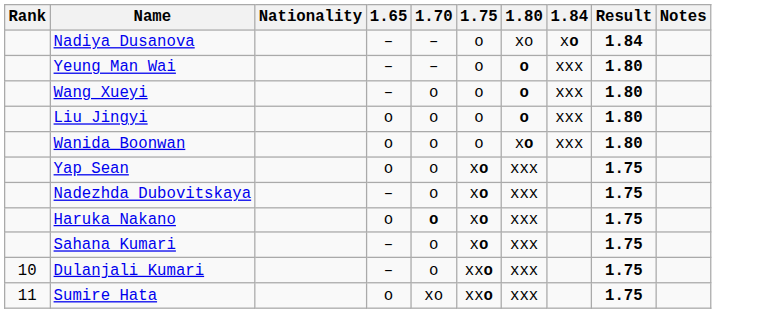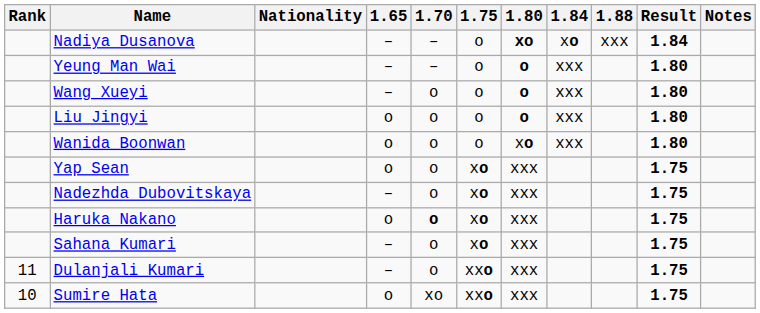+ column: 1.88 | xxx
Nadiya Dusanova | 1.80: normal -> bold
Dulanjali Kumari | Rank: 10 -> 11
Sumire Hata | Rank: 11 -> 10
